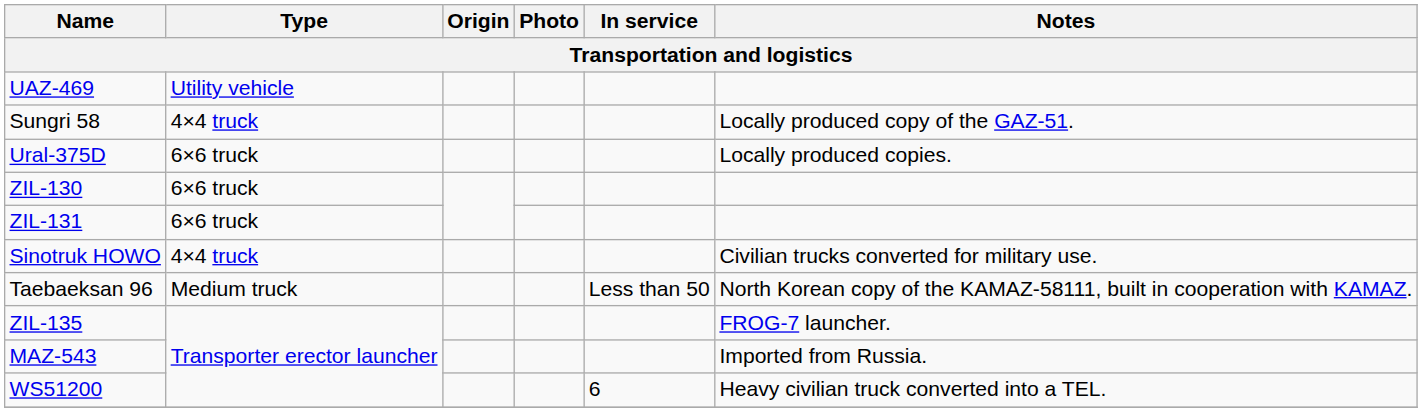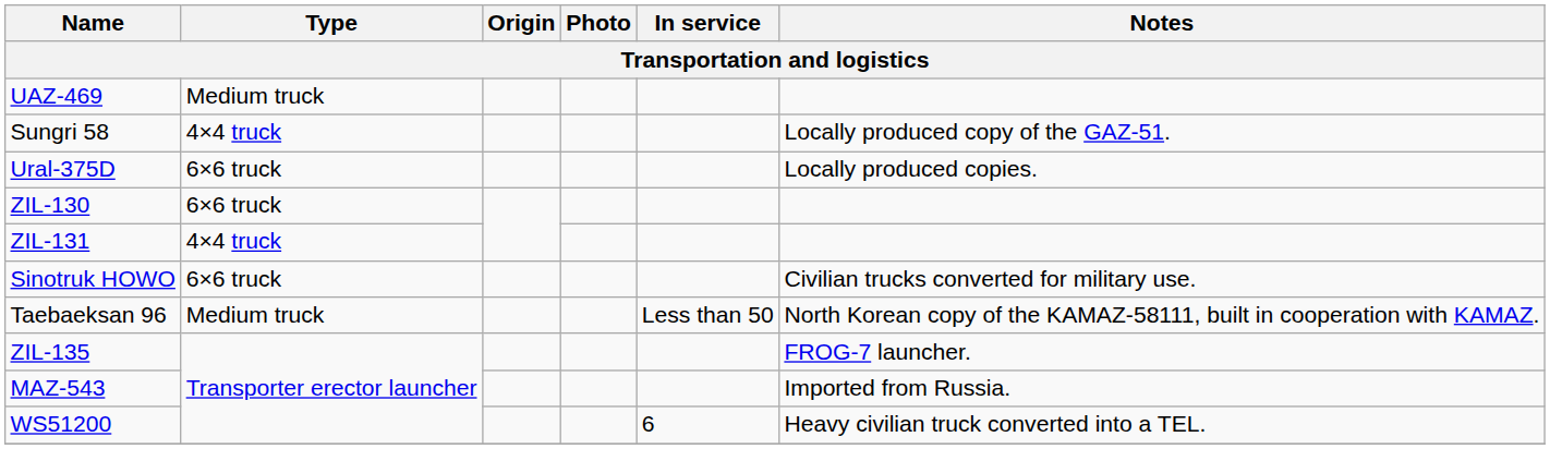UAZ-469 | Type: Utility vehicle -> Medium truck
ZIL-131 | Type: 6×6 truck -> 4×4 truck
Sinotruk HOWO | Type: 4×4 truck -> 6×6 truck
